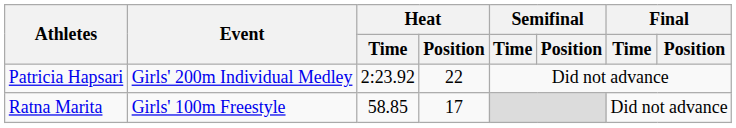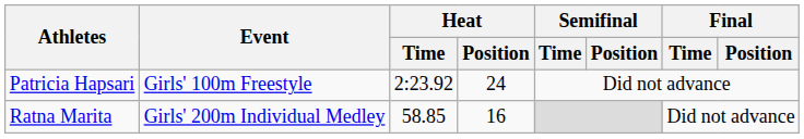Patricia Hapsari | Event: Girls' 200m Individual Medley -> Girls' 100m Freestyle
Patricia Hapsari | Heat / Position: 22 -> 24
Ratna Marita | Event: Girls' 100m Freestyle -> Girls' 200m Individual Medley
Ratna Marita | Heat / Position: 17 -> 16
